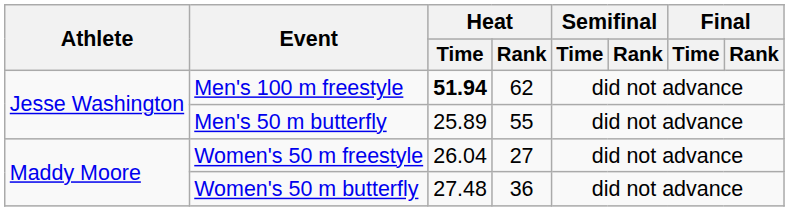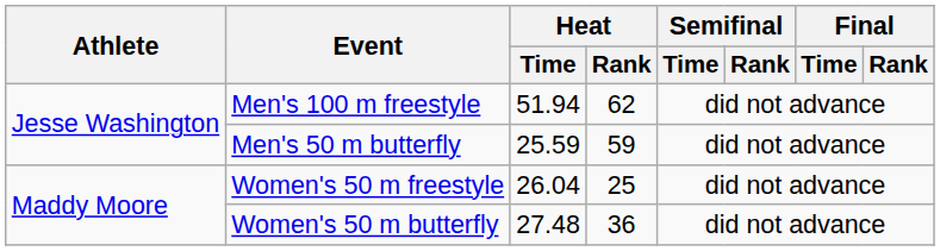Men's 100 m freestyle | Heat / Time: bold -> normal
Men's 50 m butterfly | Heat / Time: 25.89 -> 25.59
Men's 50 m butterfly | Heat / Rank: 55 -> 59
Women's 50 m freestyle | Heat / Rank: 27 -> 25
